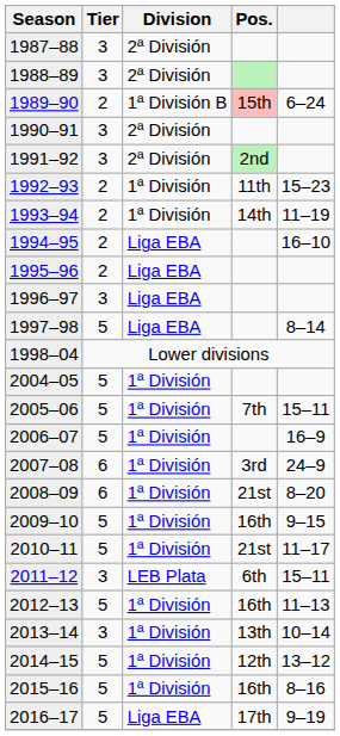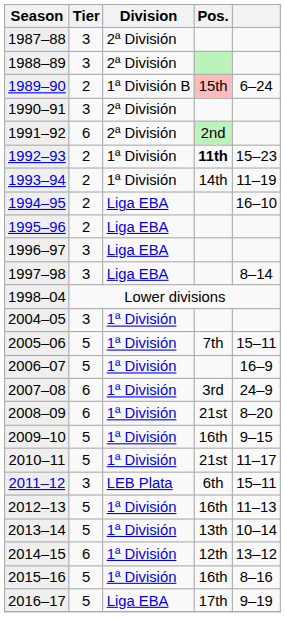1991–92 | Tier: 3 -> 6
1992–93 | Pos.: normal -> bold
1997–98 | Tier: 5 -> 3
2004–05 | Tier: 5 -> 3
2013–14 | Tier: 3 -> 5
2014–15 | Tier: 5 -> 6
